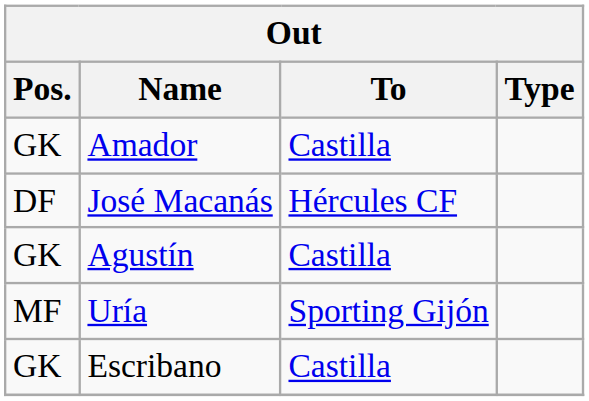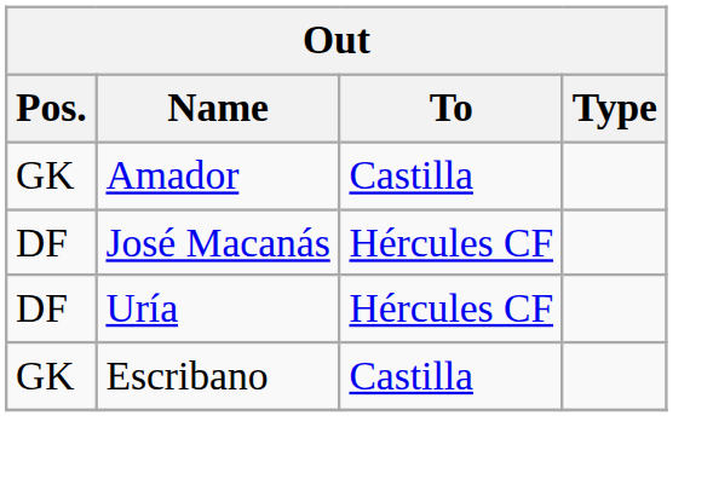- row: GK | Agustín | Castilla
Uría | Pos.: MF -> DF
Uría | To: Sporting Gijón -> Hércules CF
